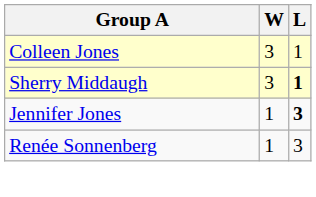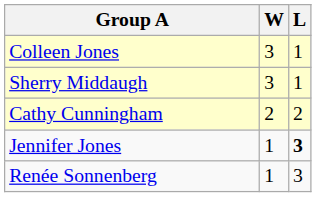Sherry Middaugh | L: bold -> normal
+ row: Cathy Cunningham | 2 | 2
